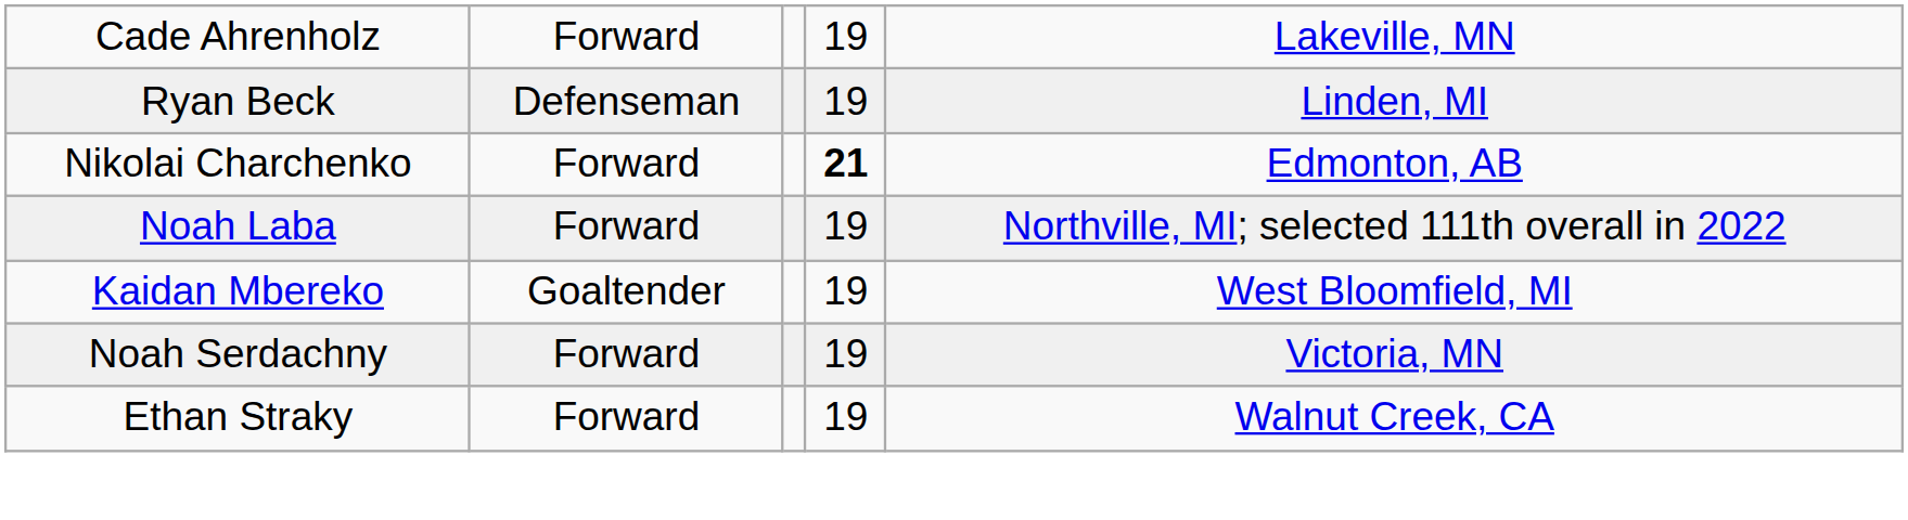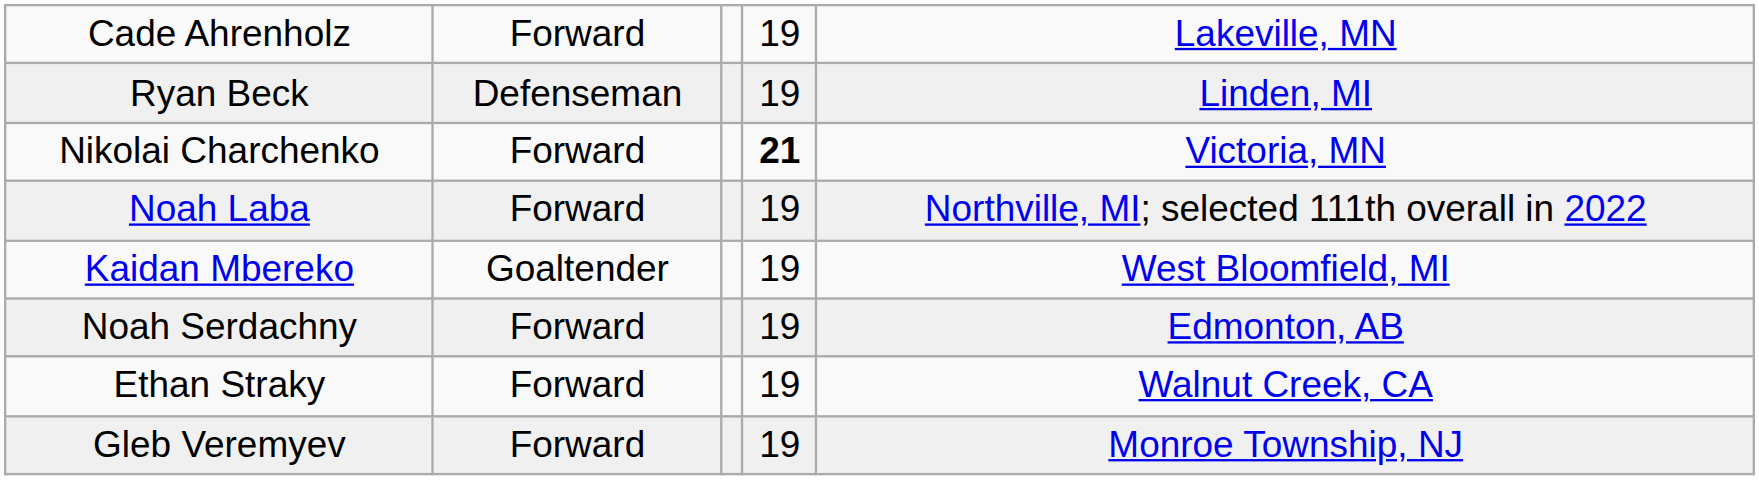Nikolai Charchenko | column 5: Edmonton, AB -> Victoria, MN
Noah Serdachny | column 5: Victoria, MN -> Edmonton, AB
+ row: Gleb Veremyev | Forward | 19 | Monroe Township, NJ
